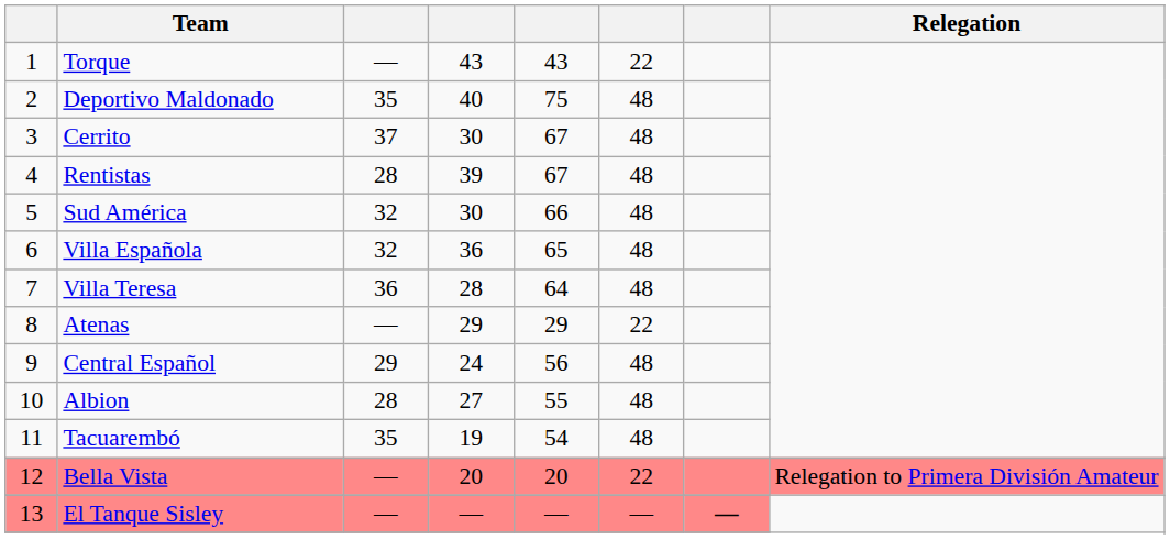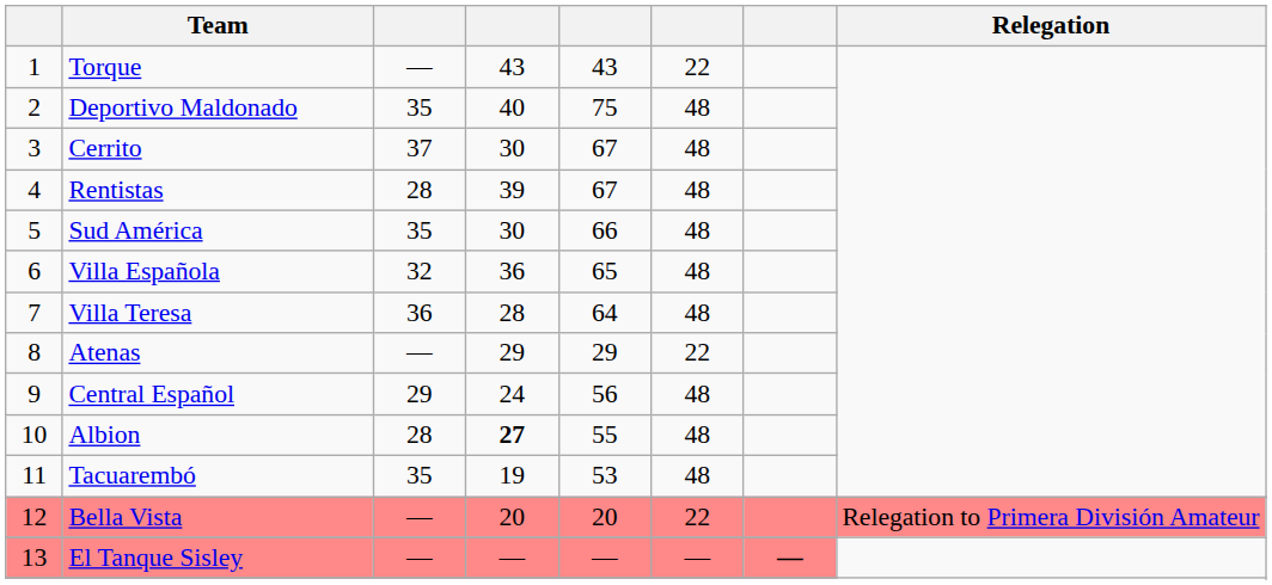Sud América | column 3: 32 -> 35
Albion | column 4: normal -> bold
Tacuarembó | column 5: 54 -> 53
